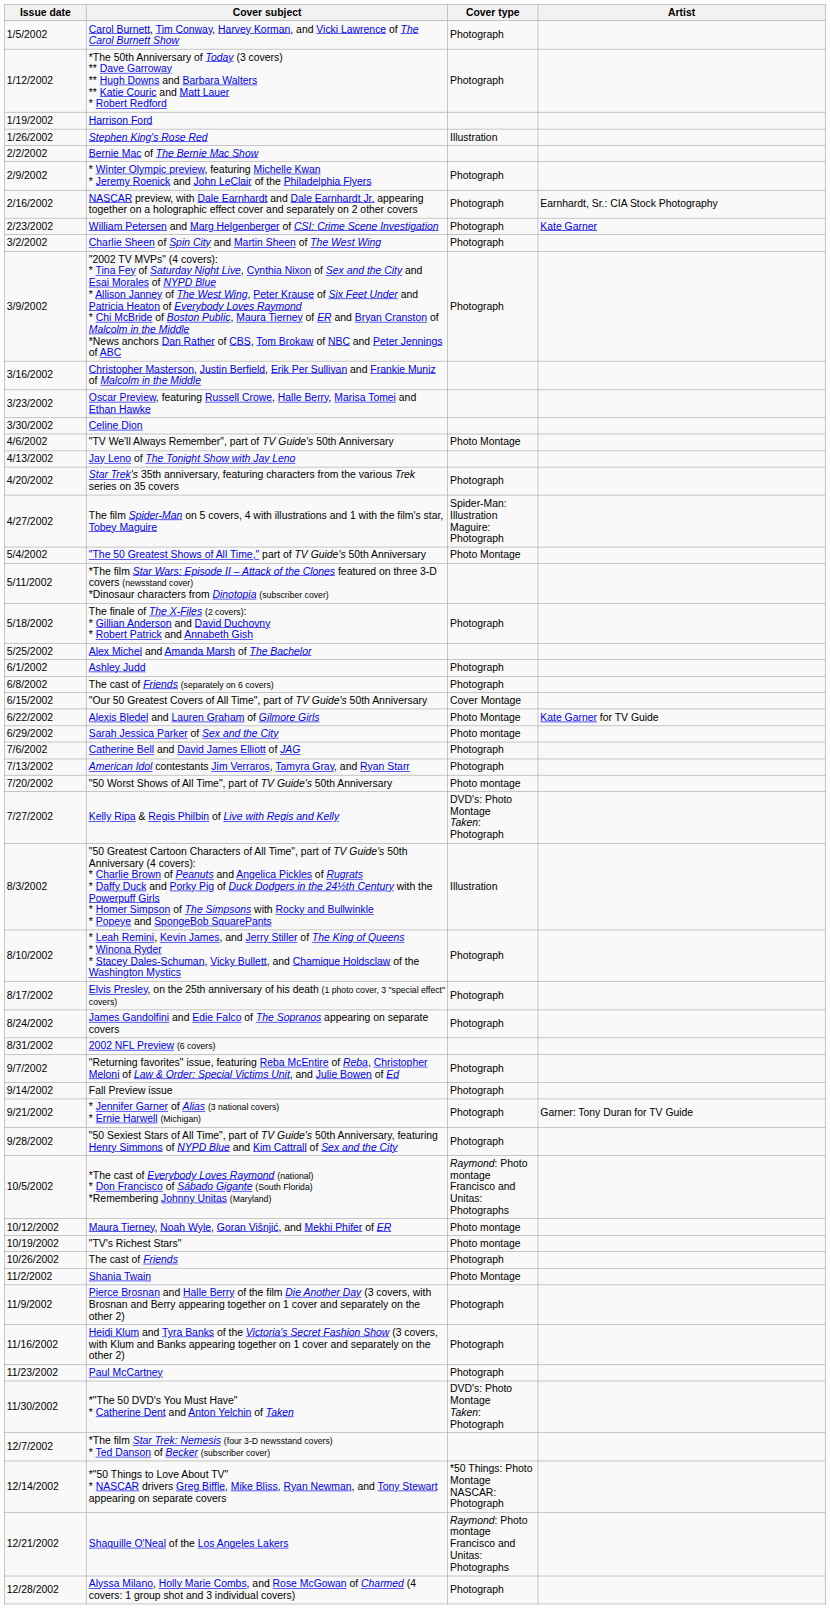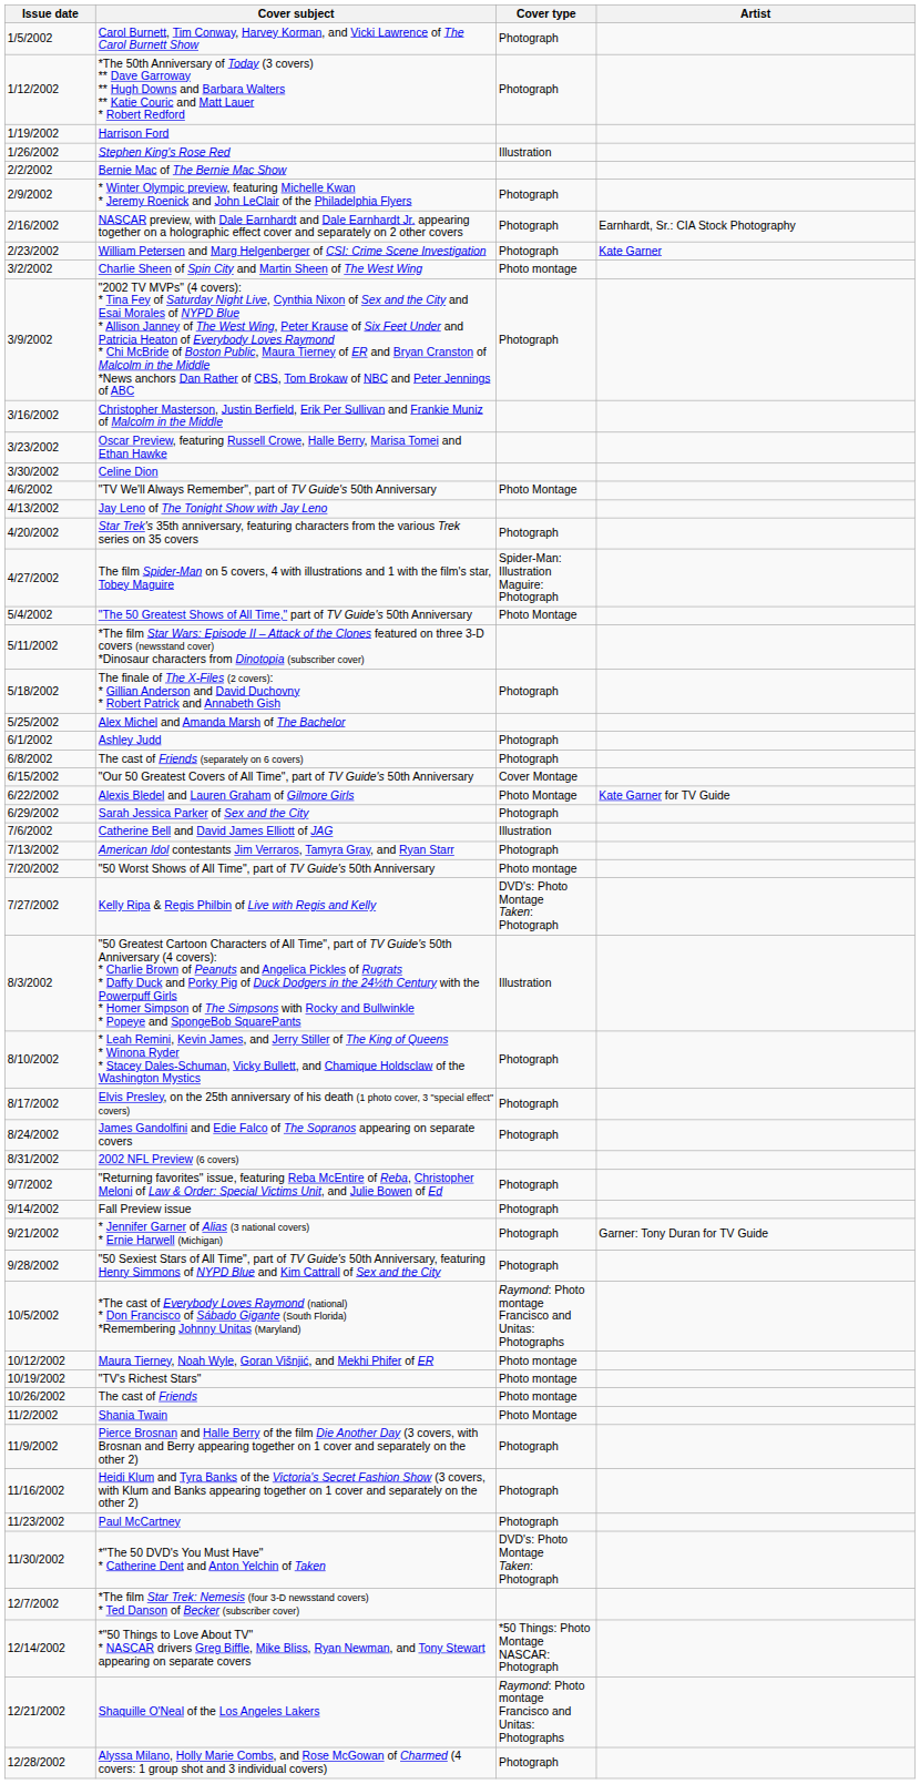Charlie Sheen of Spin City and Martin Sheen of The West Wing | Cover type: Photograph -> Photo montage
Sarah Jessica Parker of Sex and the City | Cover type: Photo montage -> Photograph
Catherine Bell and David James Elliott of JAG | Cover type: Photograph -> Illustration
The cast of Friends | Cover type: Photograph -> Photo montage
